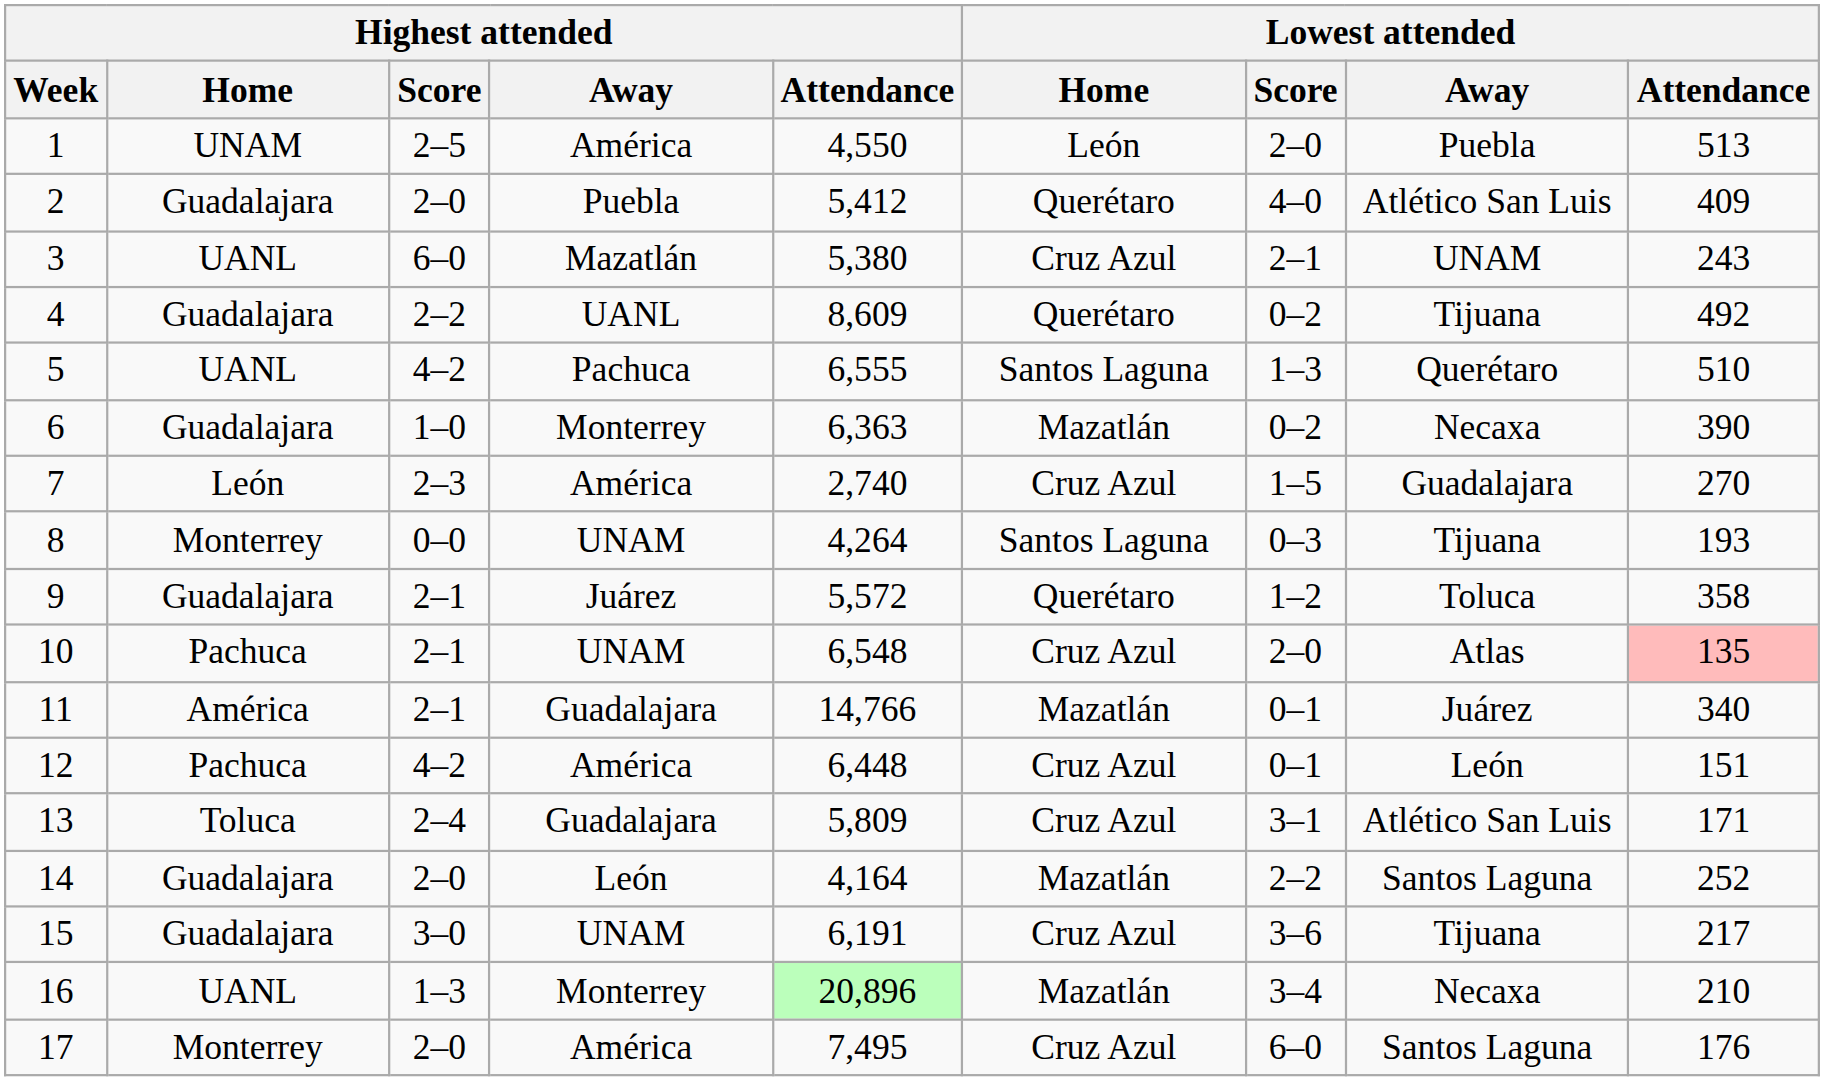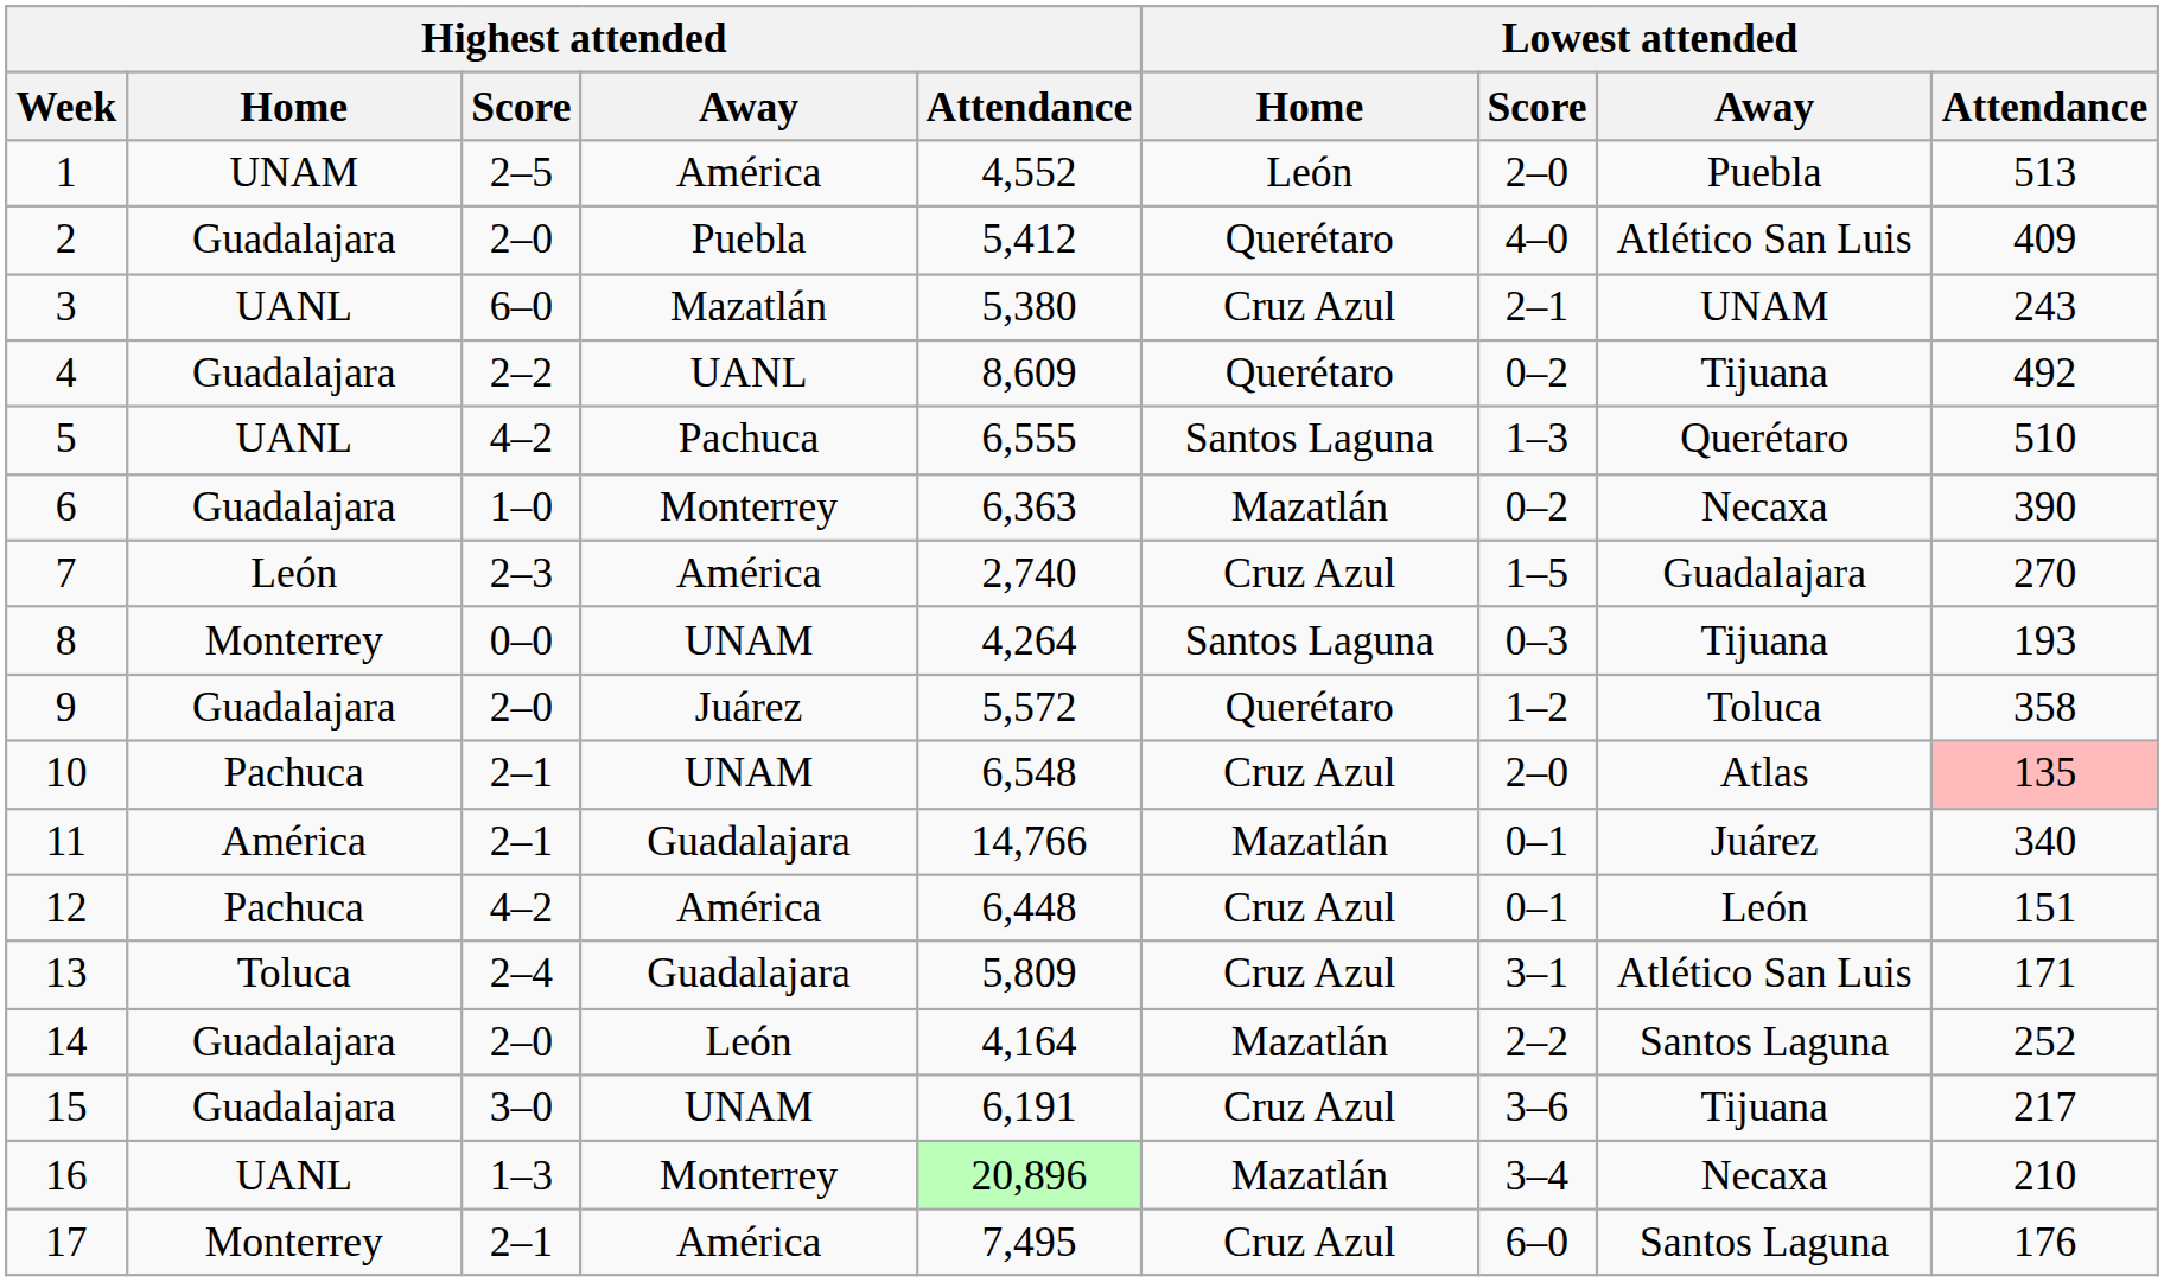1 | Highest attended / Attendance: 4,550 -> 4,552
9 | Highest attended / Score: 2–1 -> 2–0
17 | Highest attended / Score: 2–0 -> 2–1
